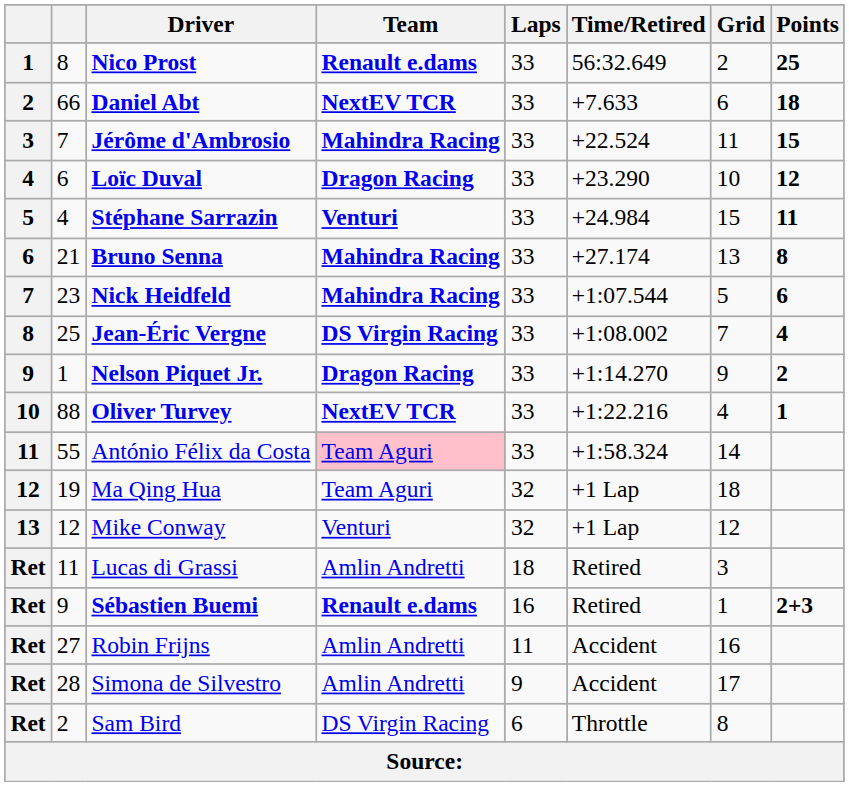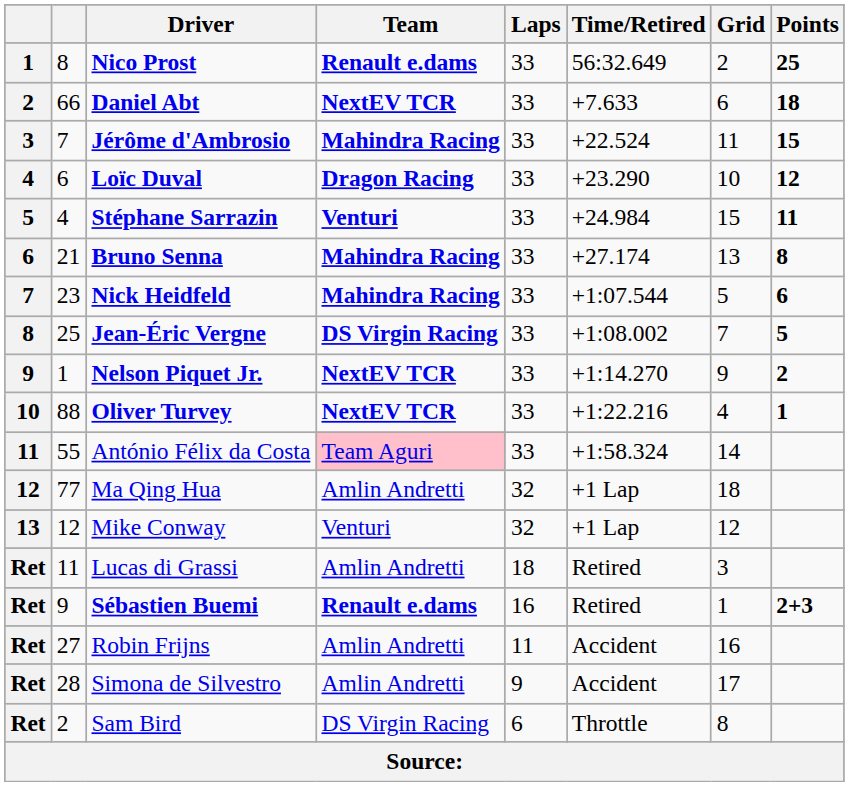Jean-Éric Vergne | Points: 4 -> 5
Nelson Piquet Jr. | Team: Dragon Racing -> NextEV TCR
Ma Qing Hua | column 2: 19 -> 77
Ma Qing Hua | Team: Team Aguri -> Amlin Andretti
